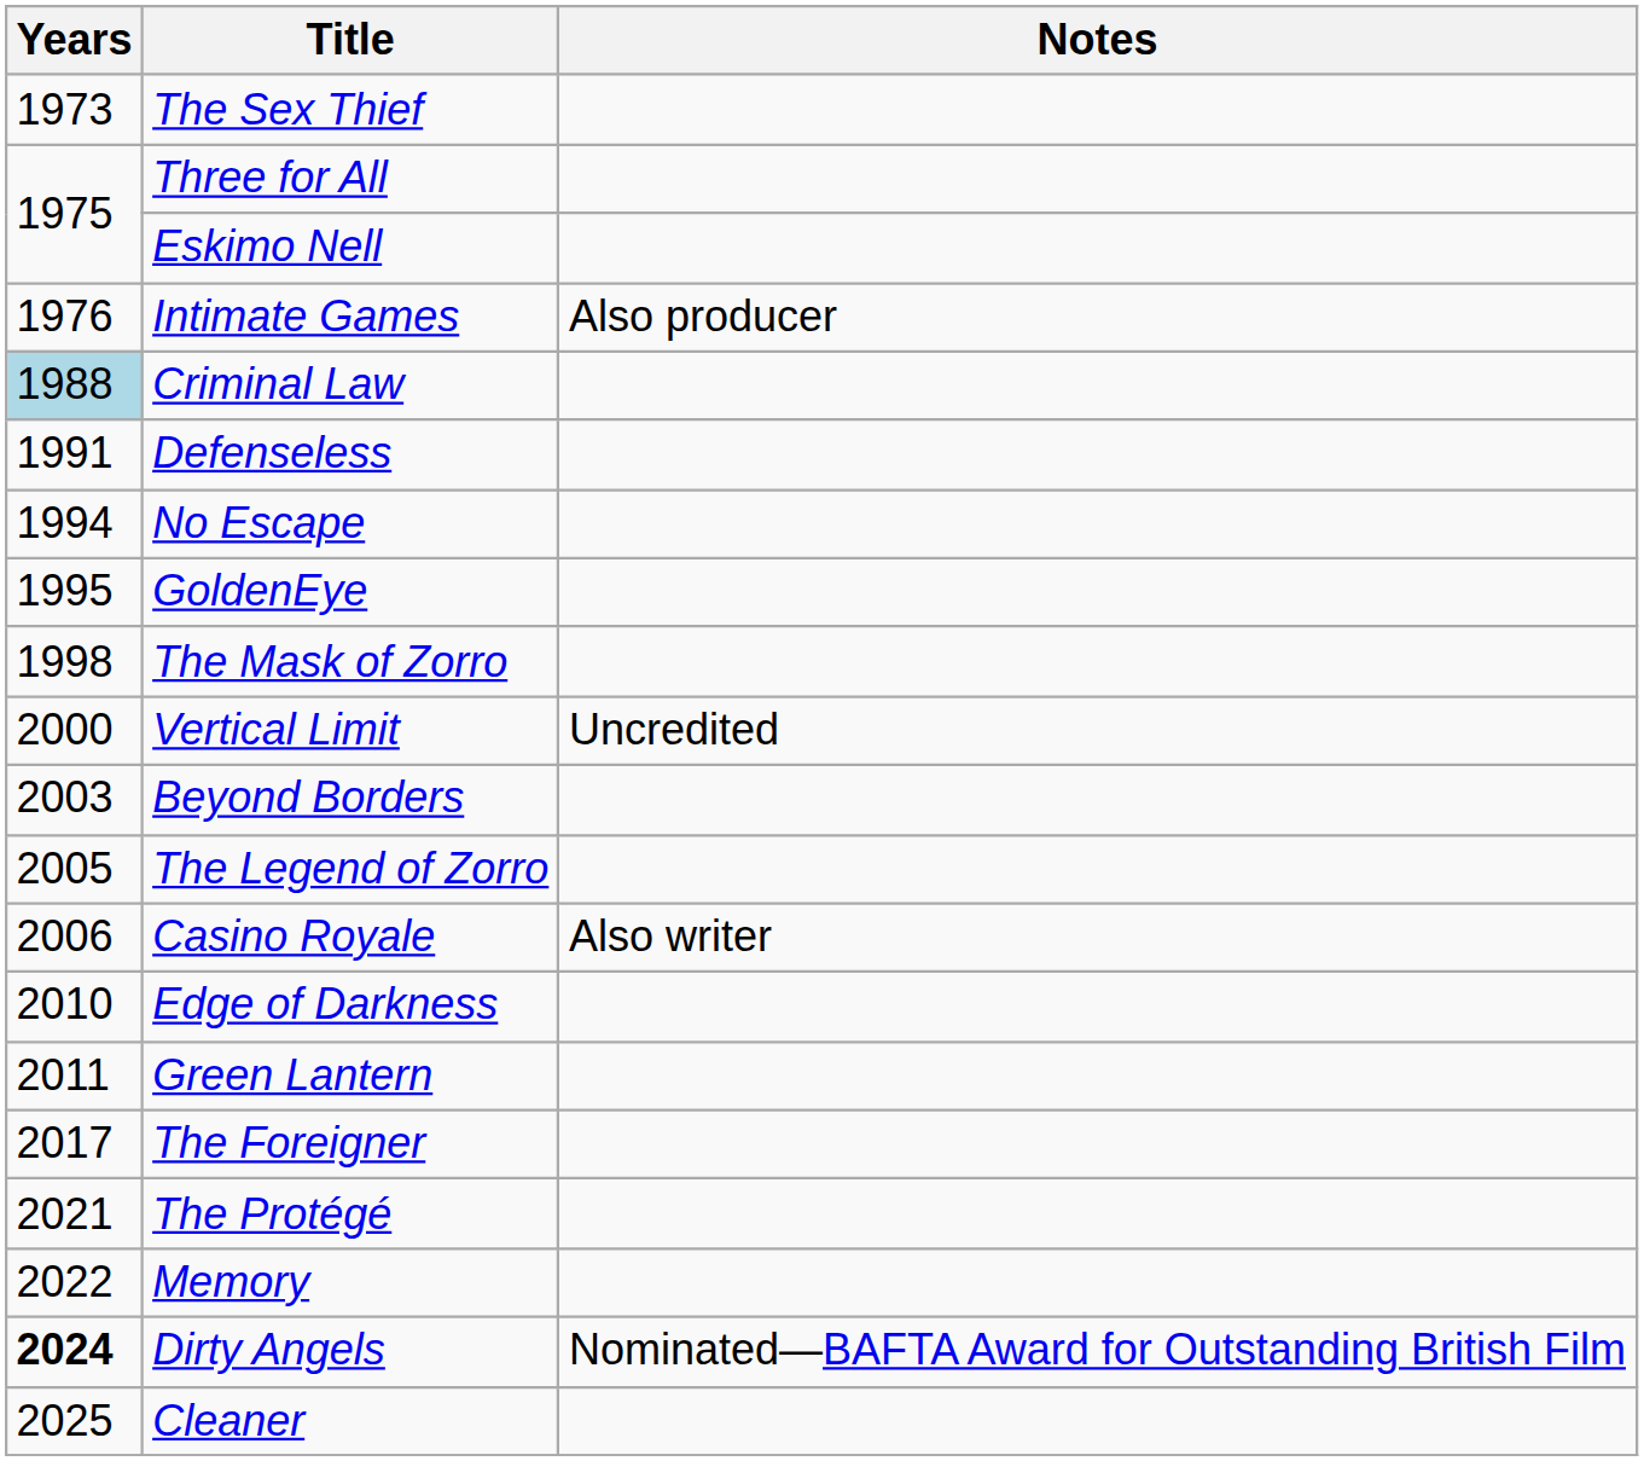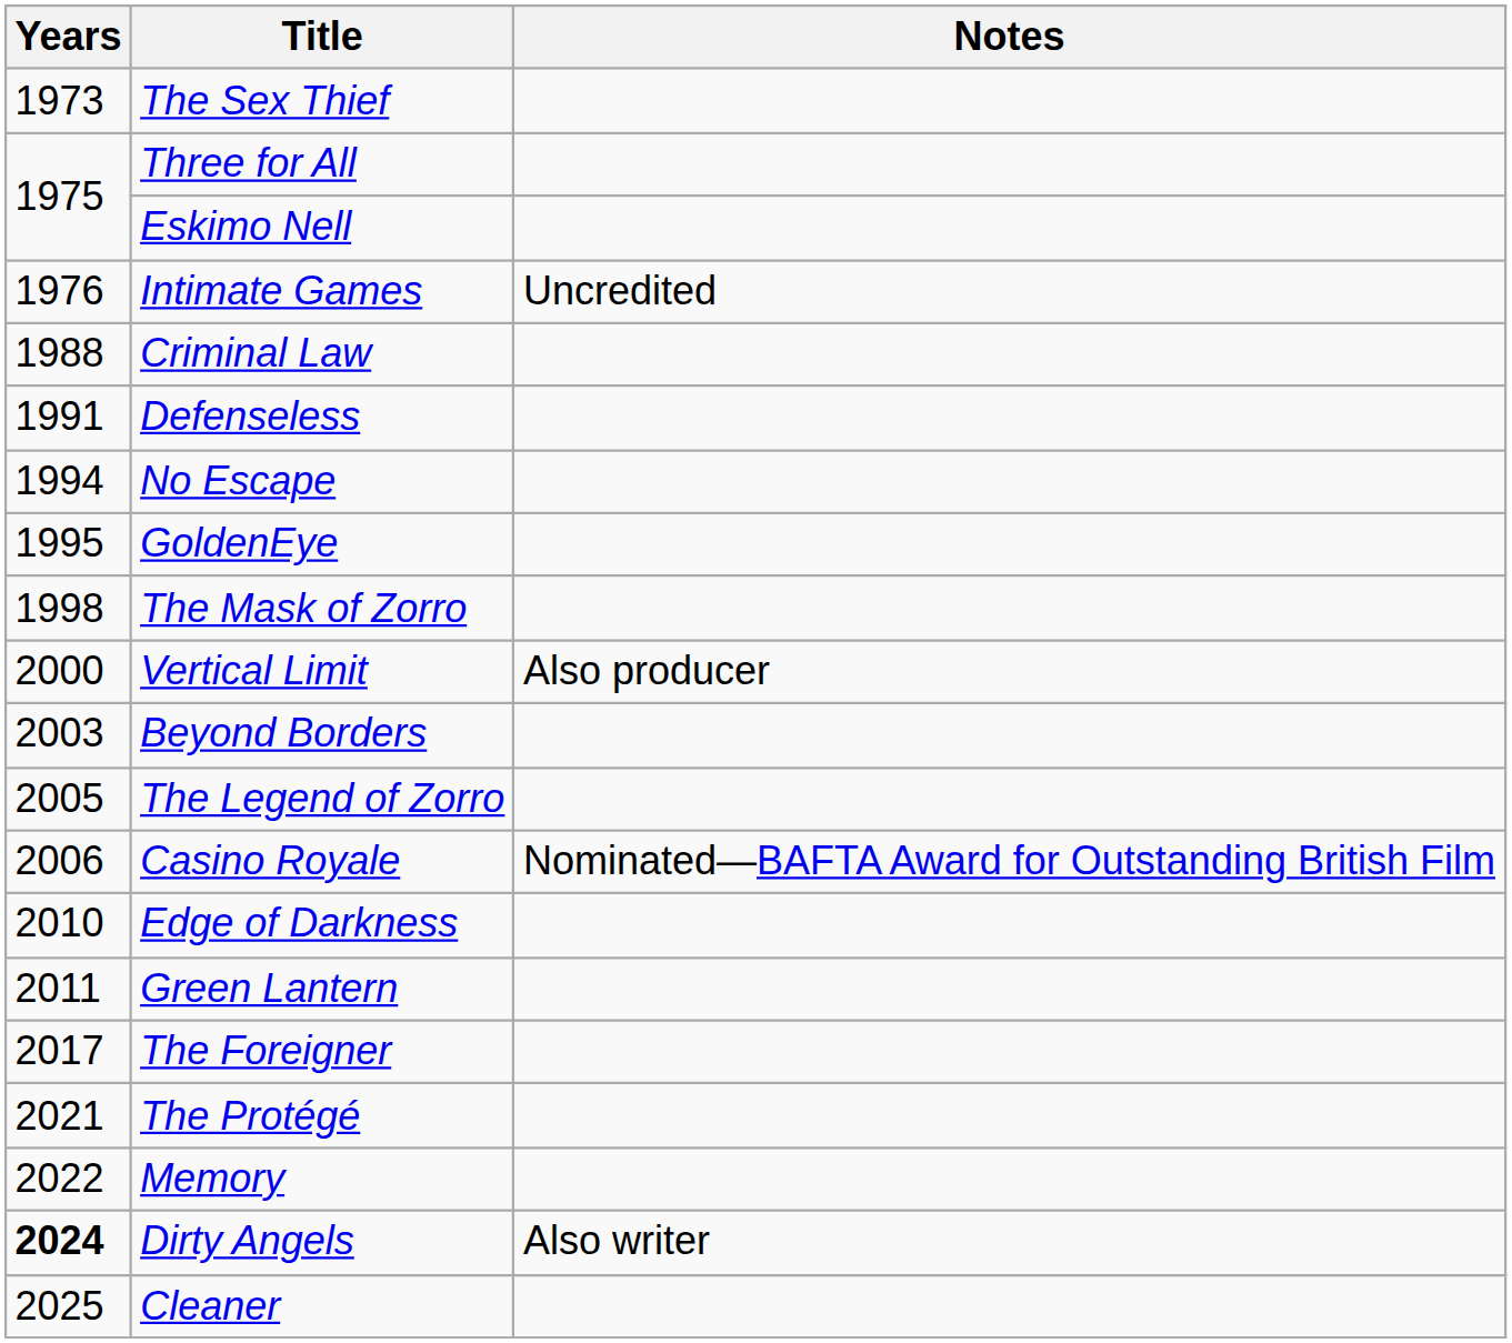Intimate Games | Notes: Also producer -> Uncredited
Criminal Law | Years: lightblue background -> no background
Vertical Limit | Notes: Uncredited -> Also producer
Casino Royale | Notes: Also writer -> Nominated—BAFTA Award for Outstanding British Film
Dirty Angels | Notes: Nominated—BAFTA Award for Outstanding British Film -> Also writer
